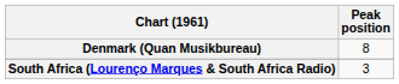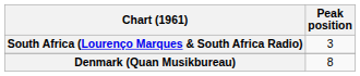rows swapped: Denmark (Quan Musikbureau) <-> South Africa (Lourenço Marques & South Africa Radio)
